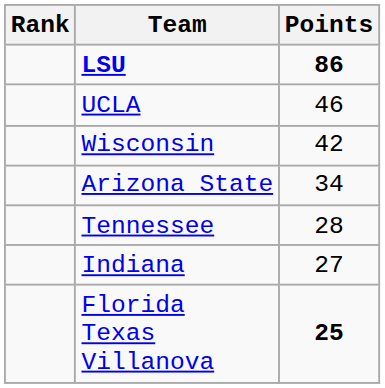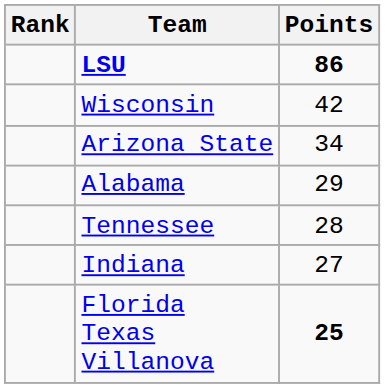- row: UCLA | 46
+ row: Alabama | 29
